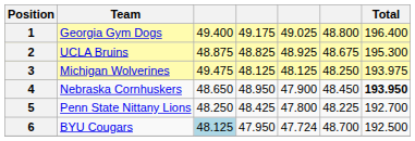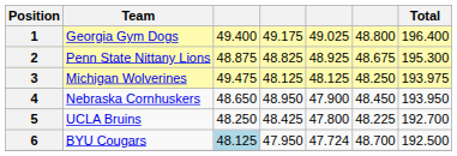2 | Team: UCLA Bruins -> Penn State Nittany Lions
4 | Total: bold -> normal
5 | Team: Penn State Nittany Lions -> UCLA Bruins
